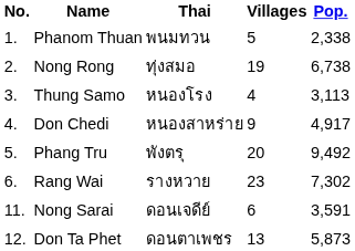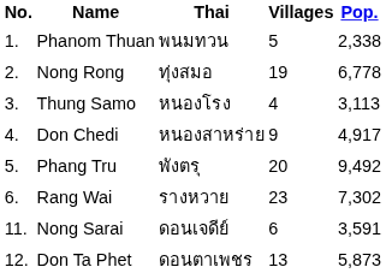Nong Rong | Pop.: 6,738 -> 6,778
